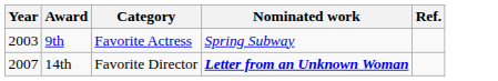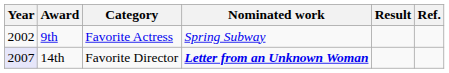+ column: Result
9th | Year: 2003 -> 2002
14th | Year: no background -> lavender background
